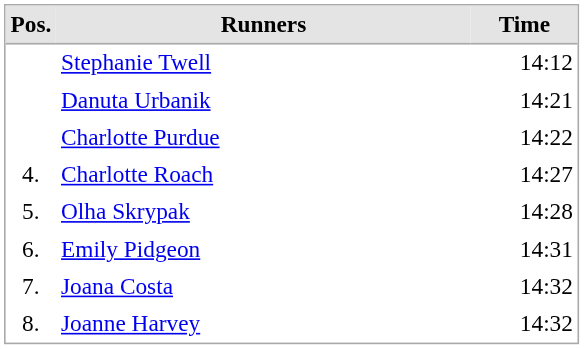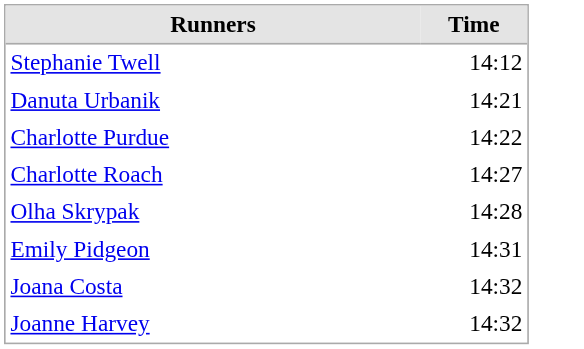- column: Pos. | 4. | 5. | 6. | 7. | 8.
